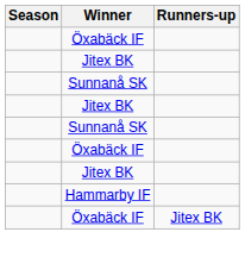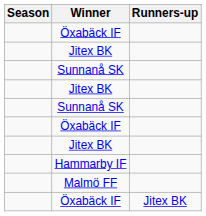+ row: Malmö FF
